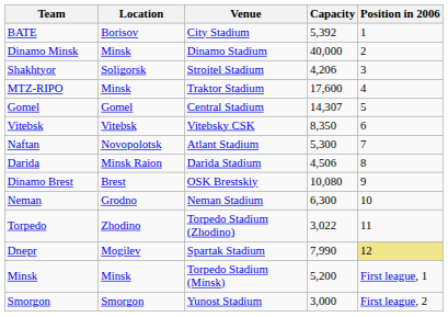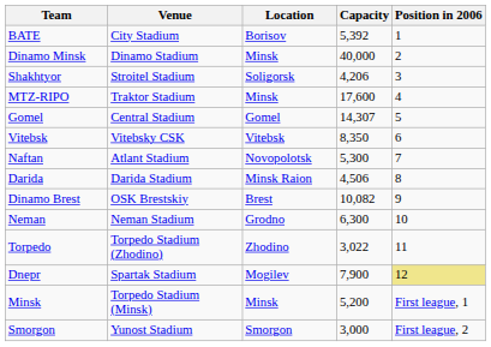columns swapped: Location <-> Venue
Dinamo Brest | Capacity: 10,080 -> 10,082
Dnepr | Capacity: 7,990 -> 7,900
